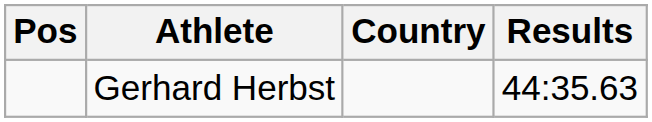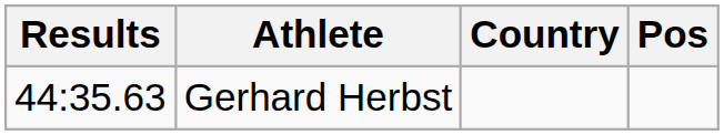columns swapped: Pos <-> Results
